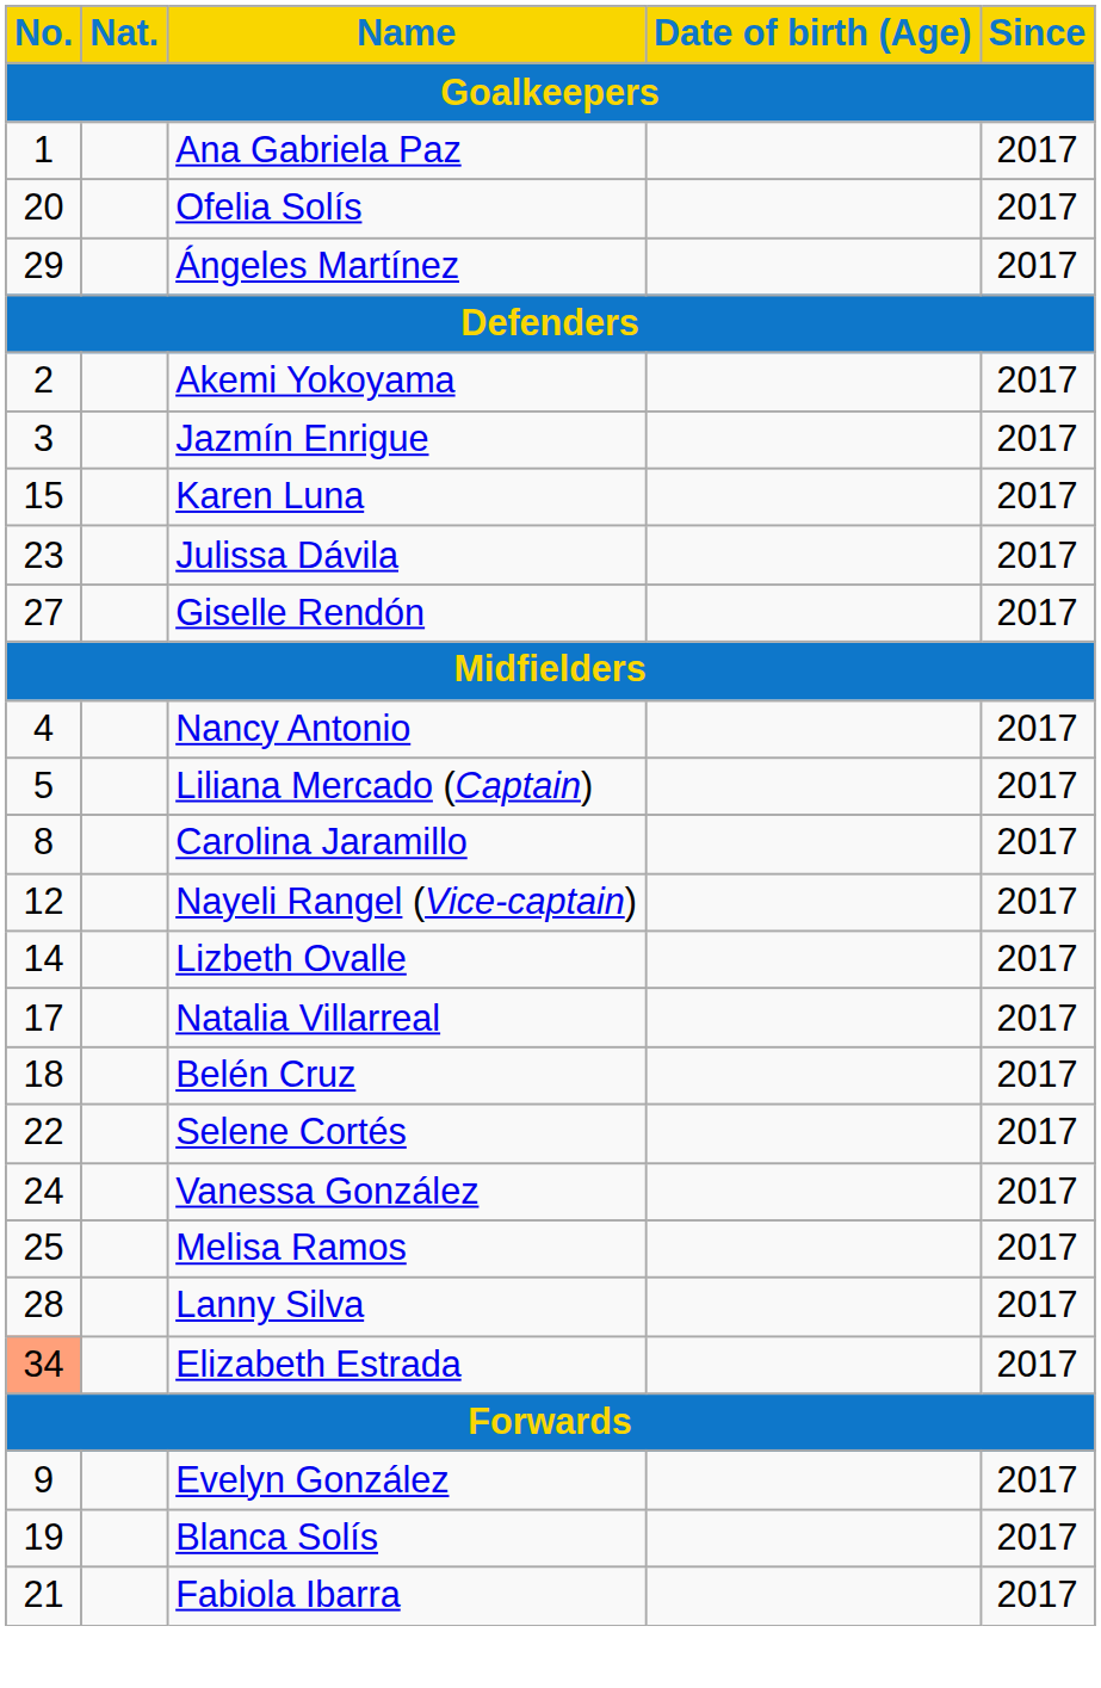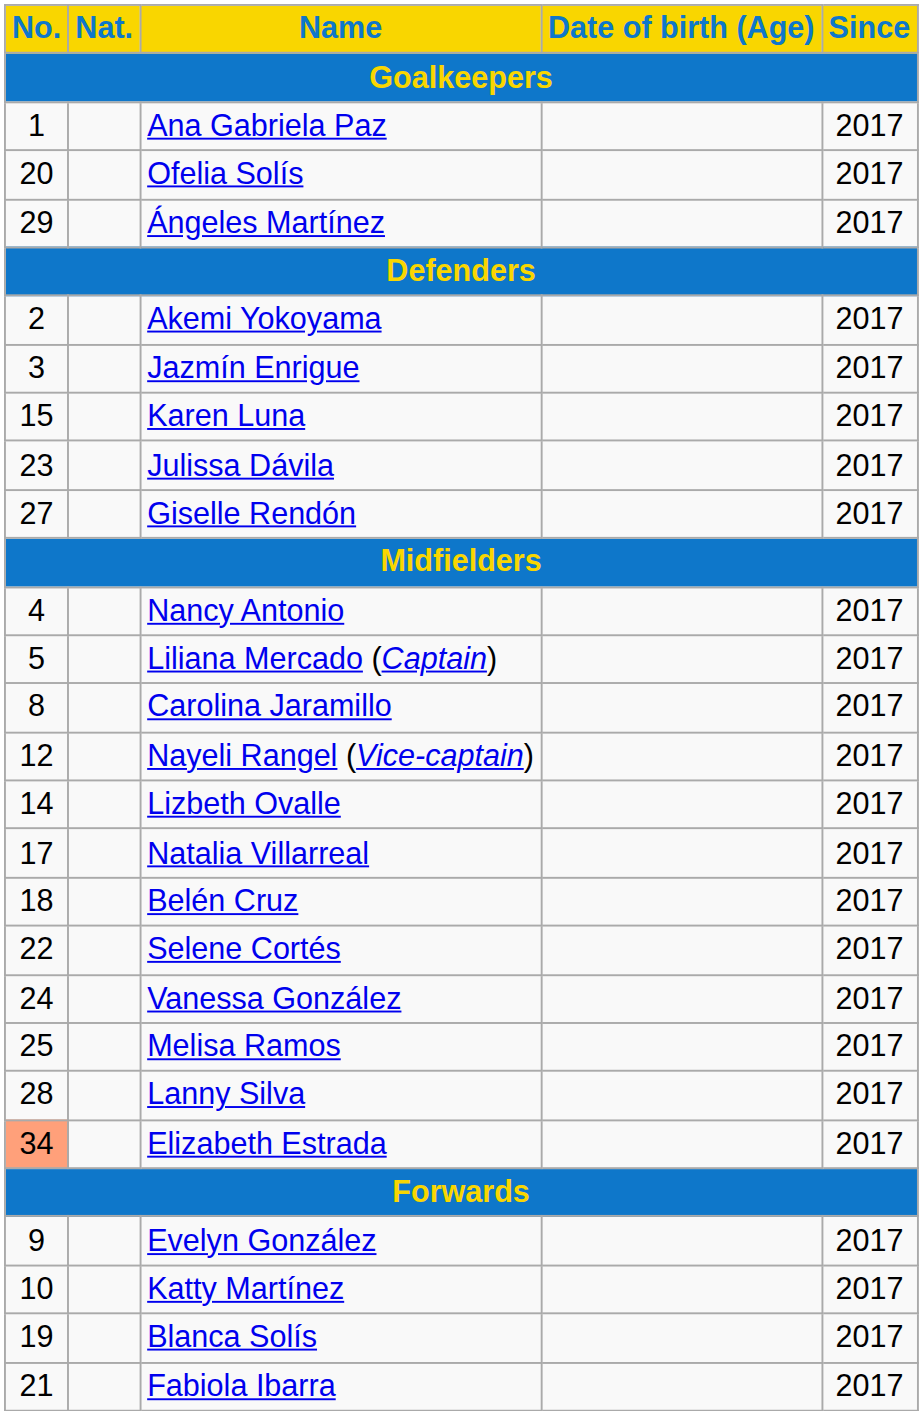+ row: 10 | Katty Martínez | 2017
